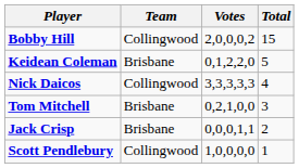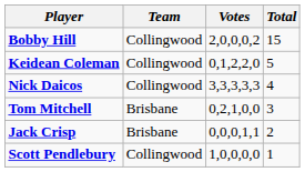Keidean Coleman | Team: Brisbane -> Collingwood
